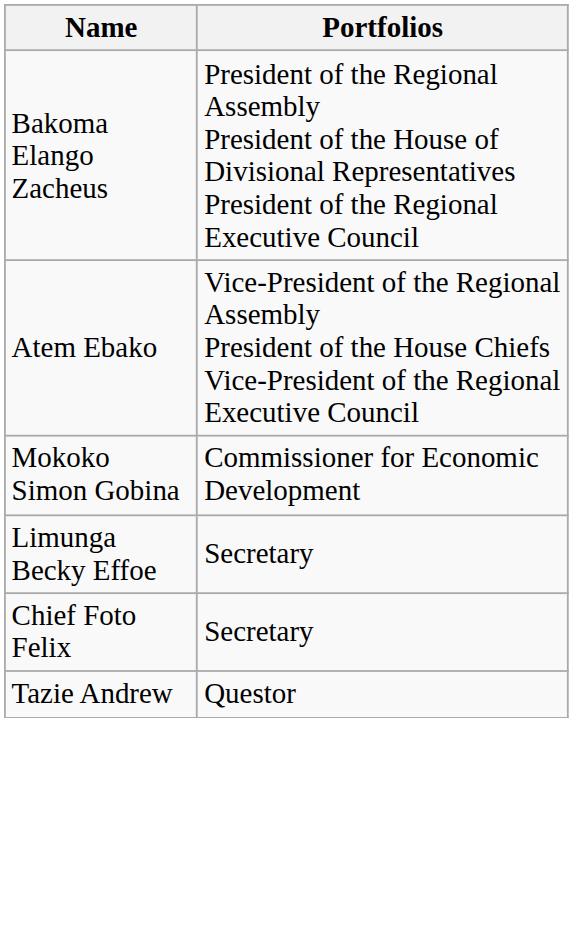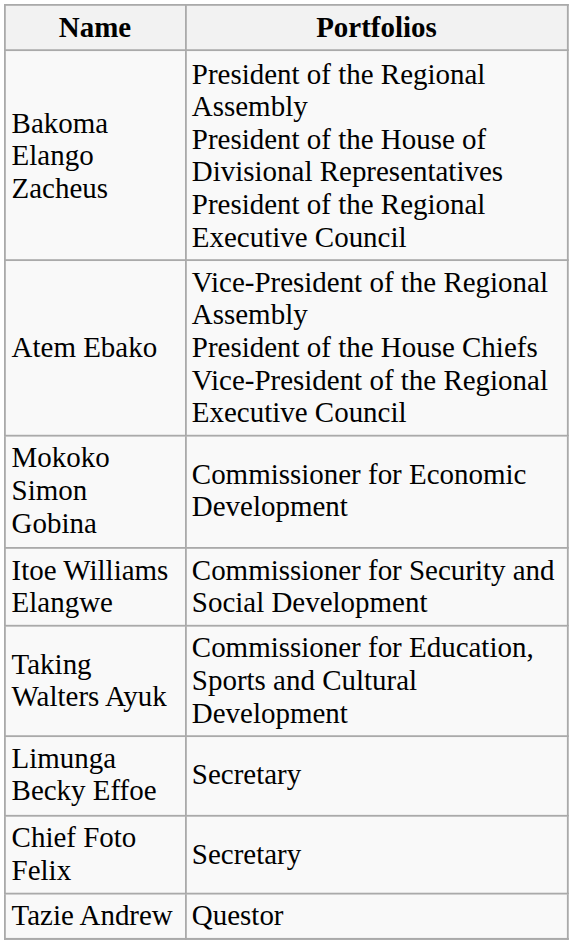+ row: Itoe Williams Elangwe | Commissioner for Security and Social Development
+ row: Taking Walters Ayuk | Commissioner for Education, Sports and Cultural Development
